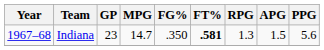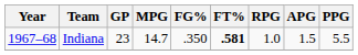Indiana | RPG: 1.3 -> 1.0
Indiana | PPG: 5.6 -> 5.5
